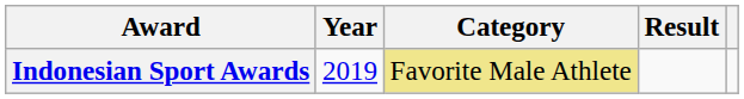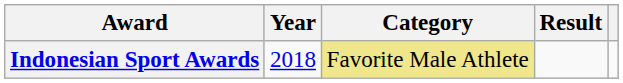Indonesian Sport Awards | Year: 2019 -> 2018
